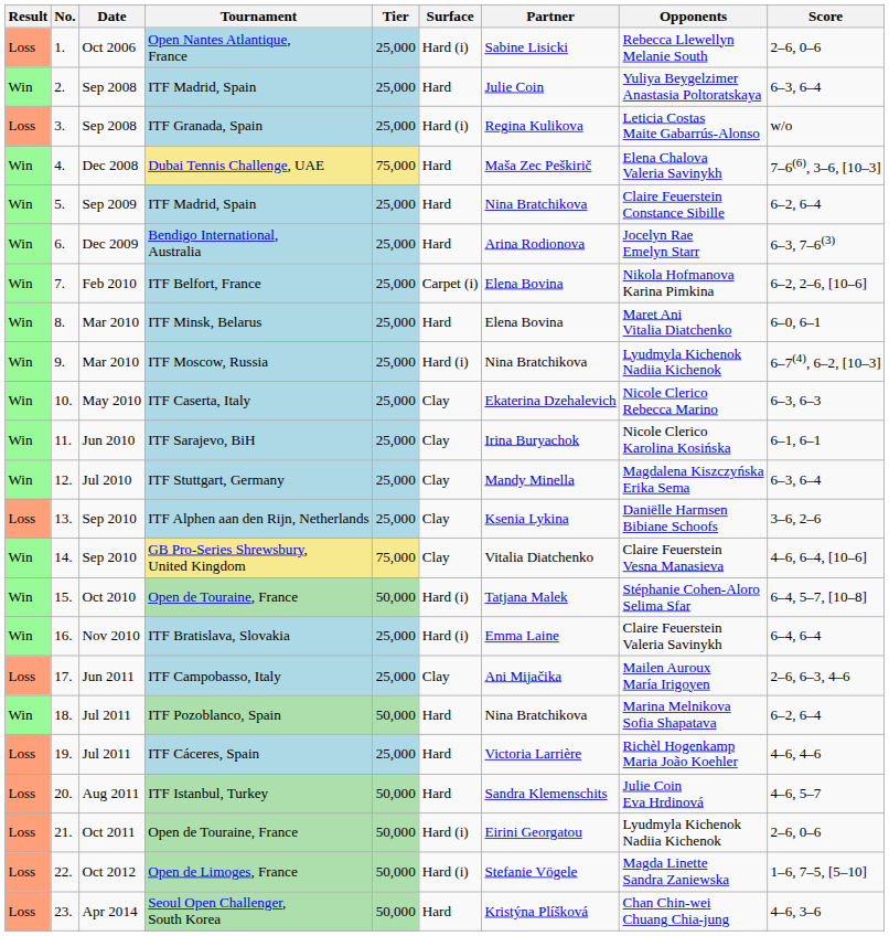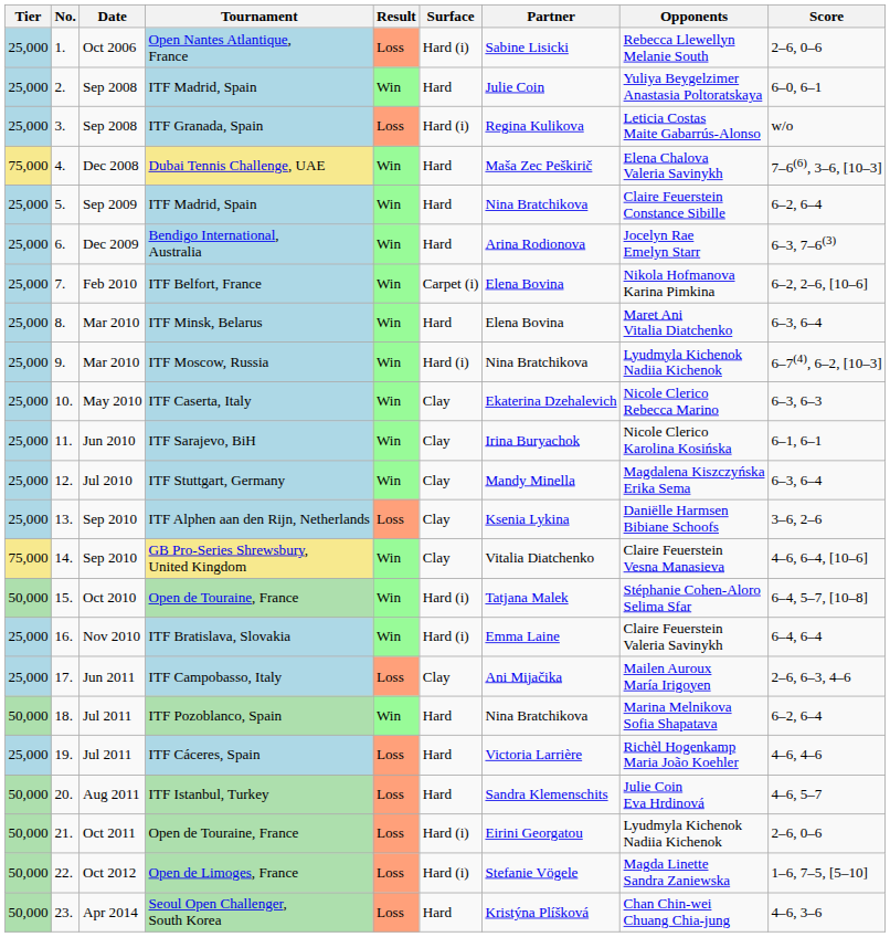columns swapped: Result <-> Tier
2. / ITF Madrid, Spain | Score: 6–3, 6–4 -> 6–0, 6–1
ITF Minsk, Belarus | Score: 6–0, 6–1 -> 6–3, 6–4
